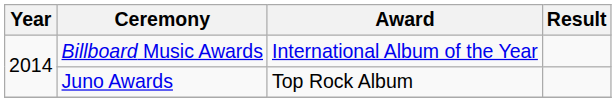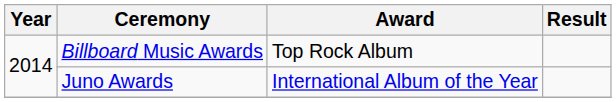Billboard Music Awards | Award: International Album of the Year -> Top Rock Album
Juno Awards | Award: Top Rock Album -> International Album of the Year
